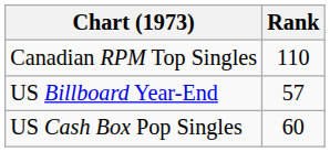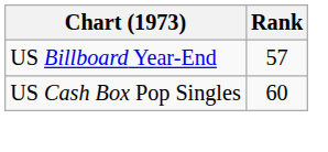- row: Canadian RPM Top Singles | 110
